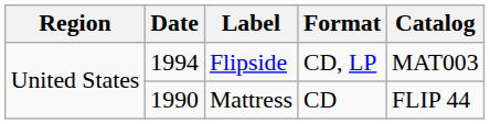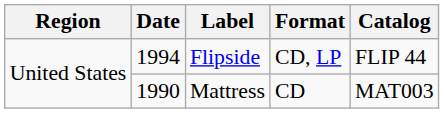Flipside | Catalog: MAT003 -> FLIP 44
Mattress | Catalog: FLIP 44 -> MAT003
